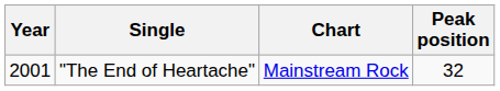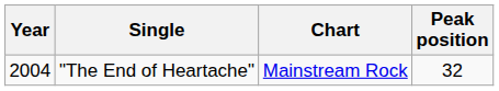"The End of Heartache" | Year: 2001 -> 2004
